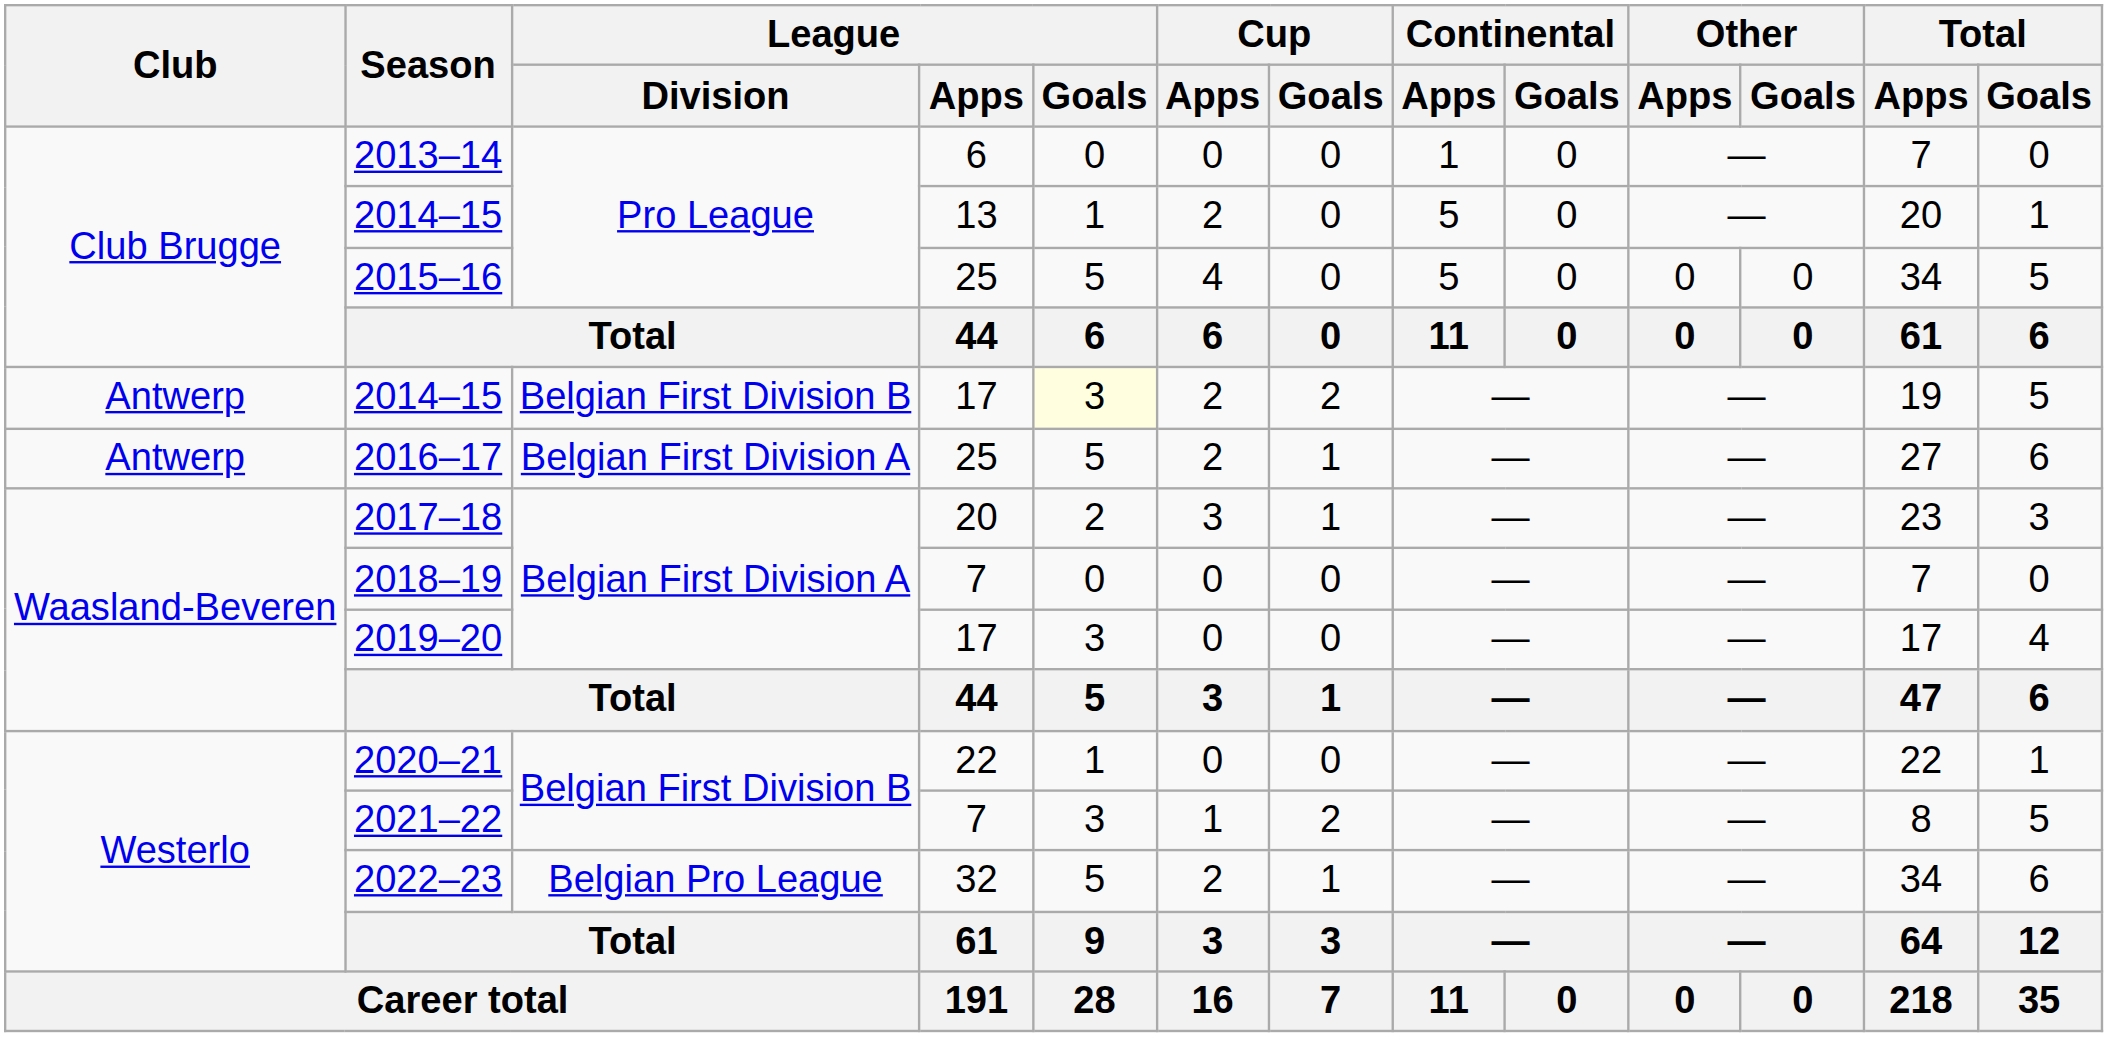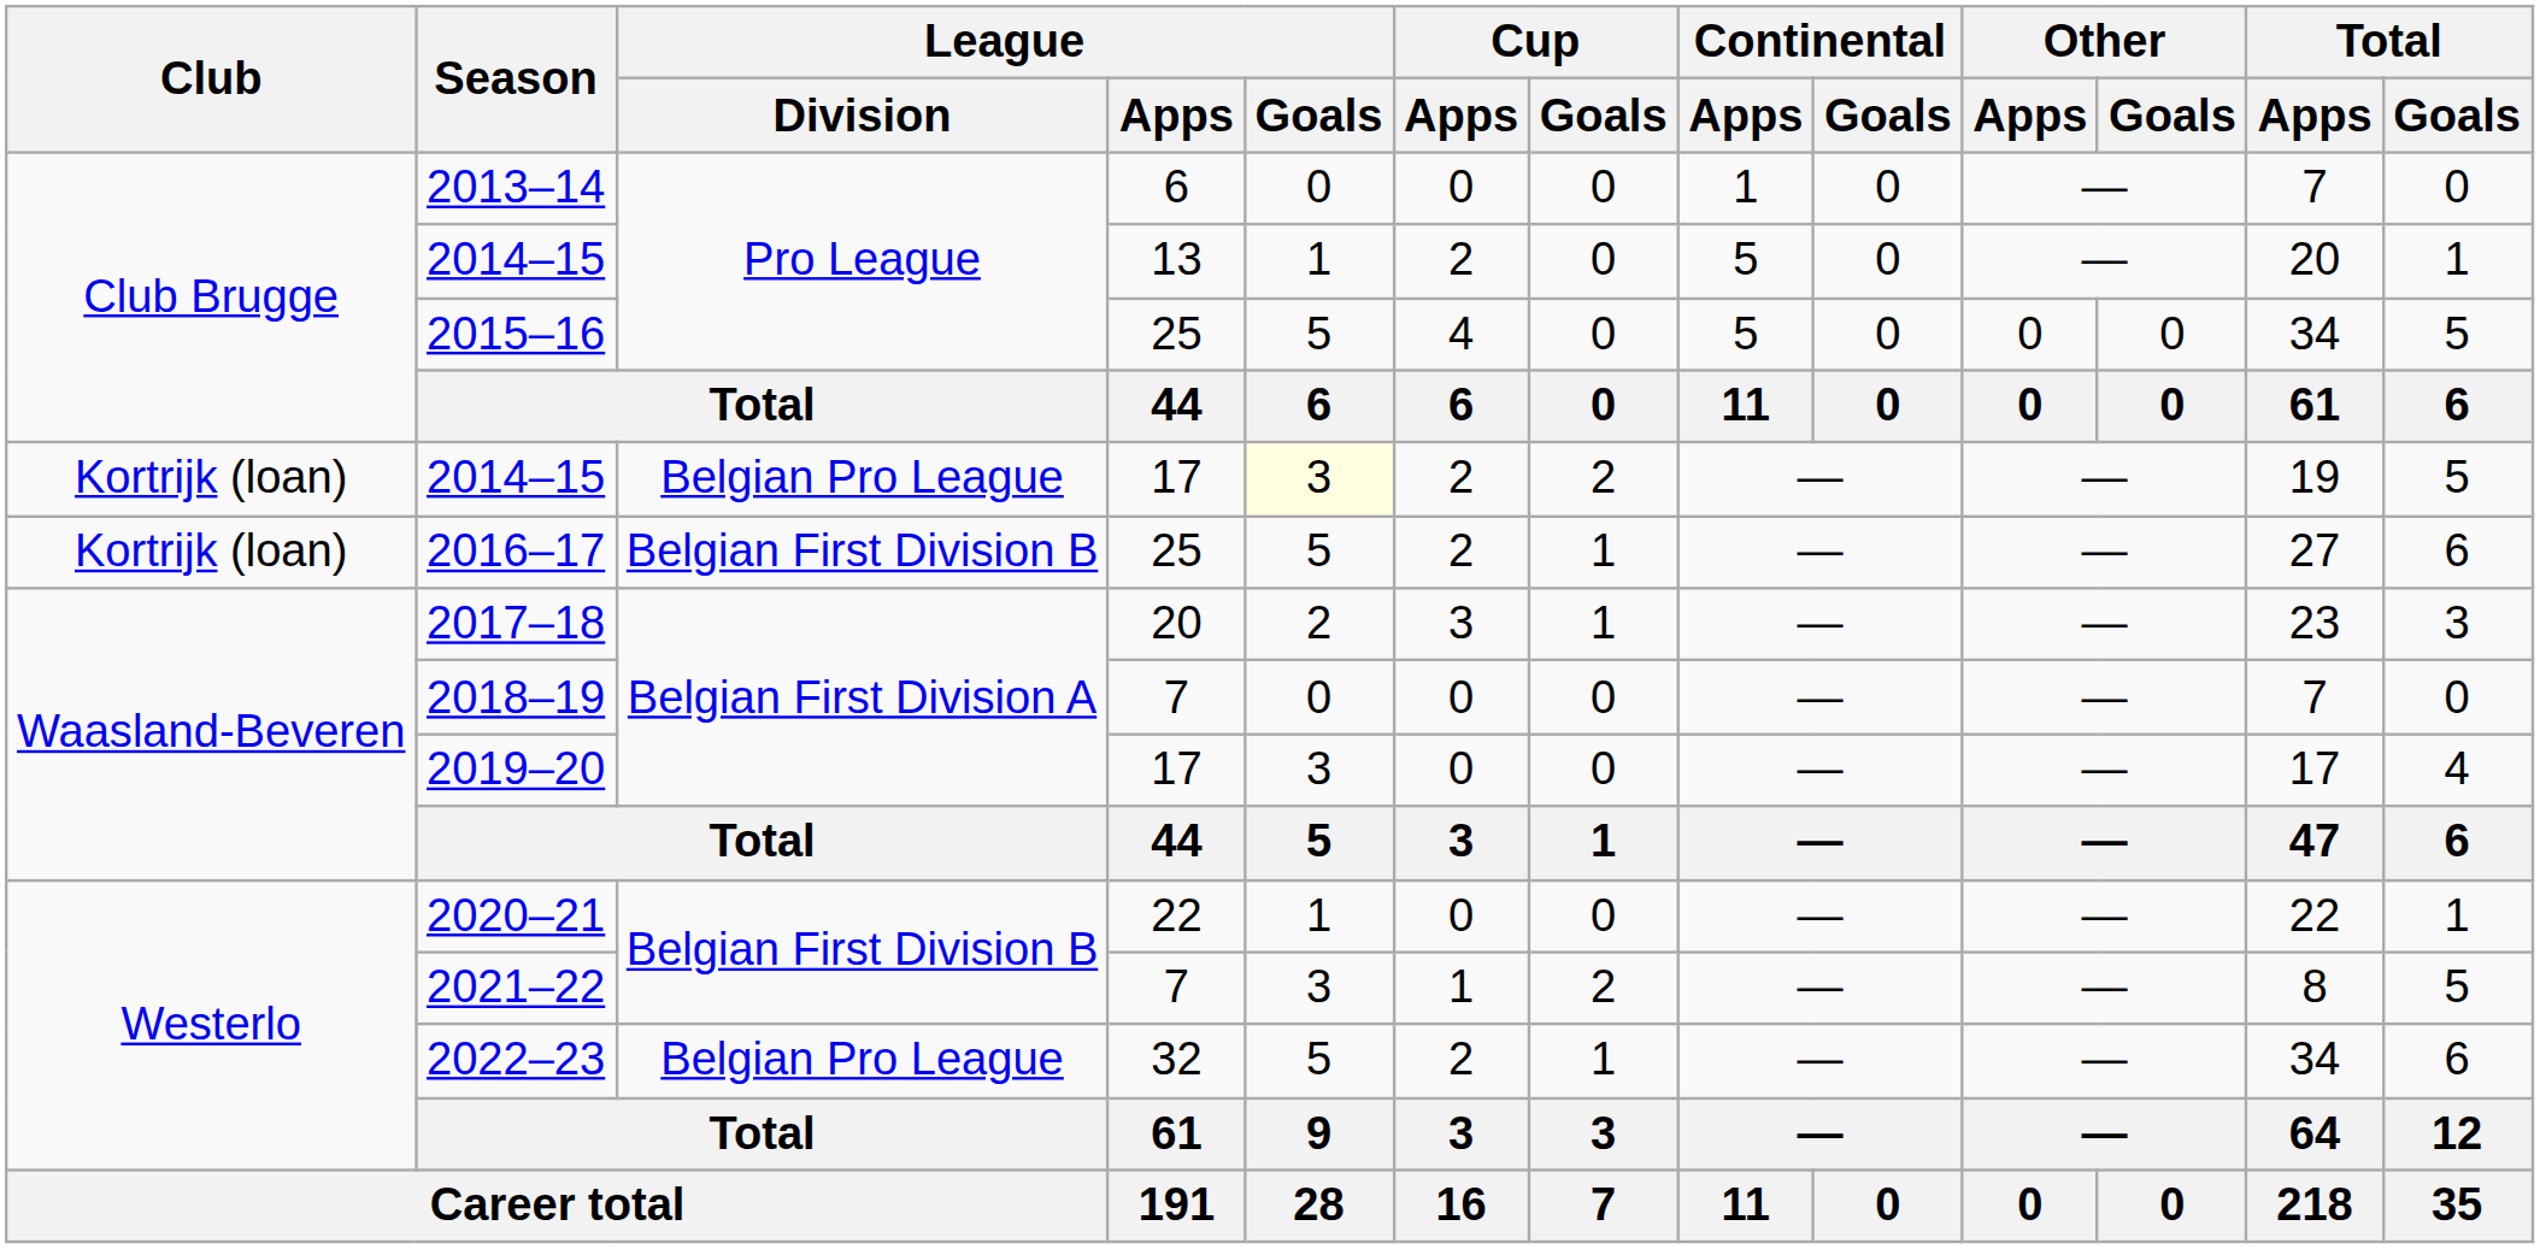2014–15 / 17 | Club: Antwerp -> Kortrijk (loan)
2014–15 / 17 | League / Division: Belgian First Division B -> Belgian Pro League
2016–17 | Club: Antwerp -> Kortrijk (loan)
2016–17 | League / Division: Belgian First Division A -> Belgian First Division B
